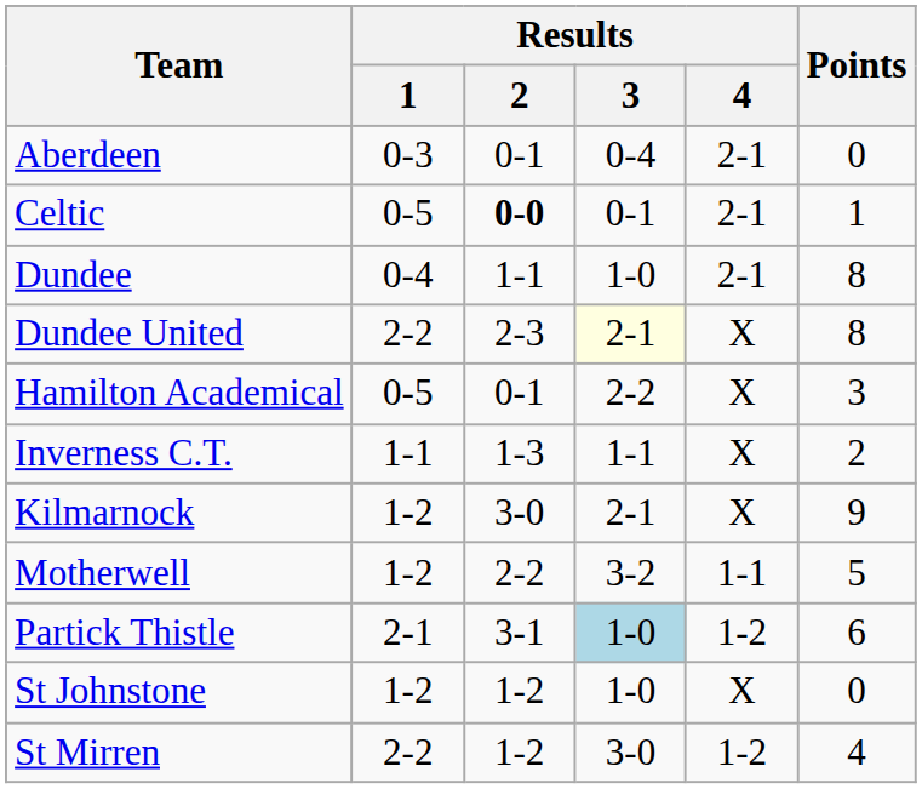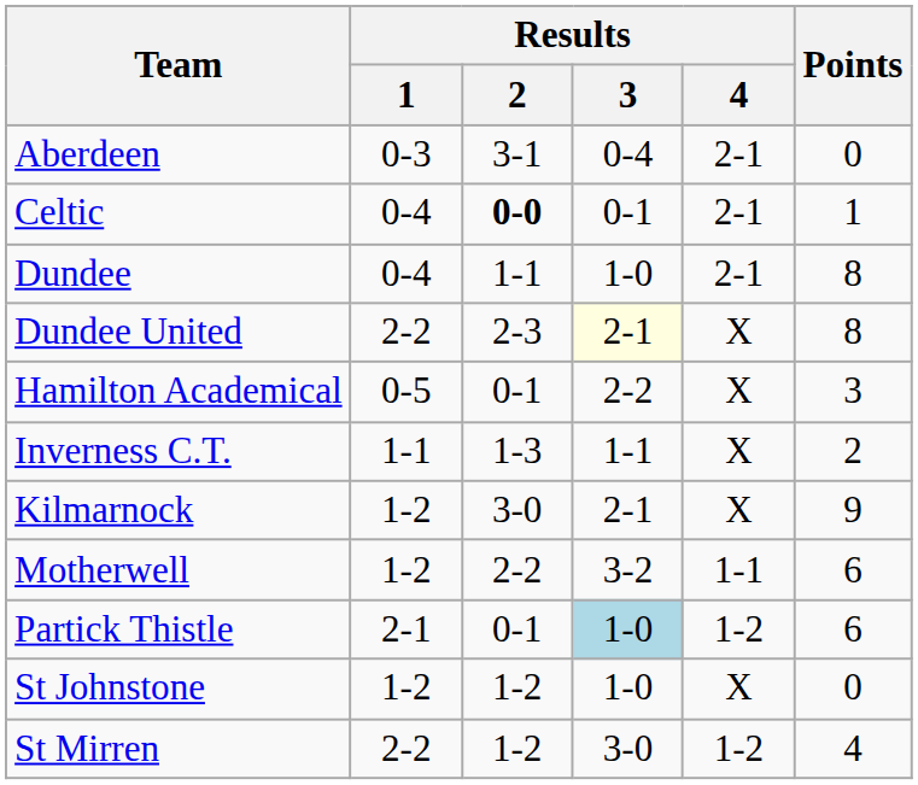Aberdeen | Results / 2: 0-1 -> 3-1
Celtic | Results / 1: 0-5 -> 0-4
Motherwell | Points: 5 -> 6
Partick Thistle | Results / 2: 3-1 -> 0-1
